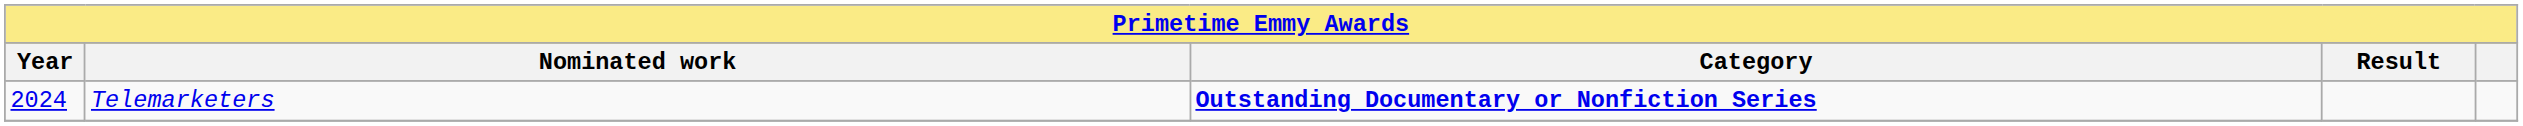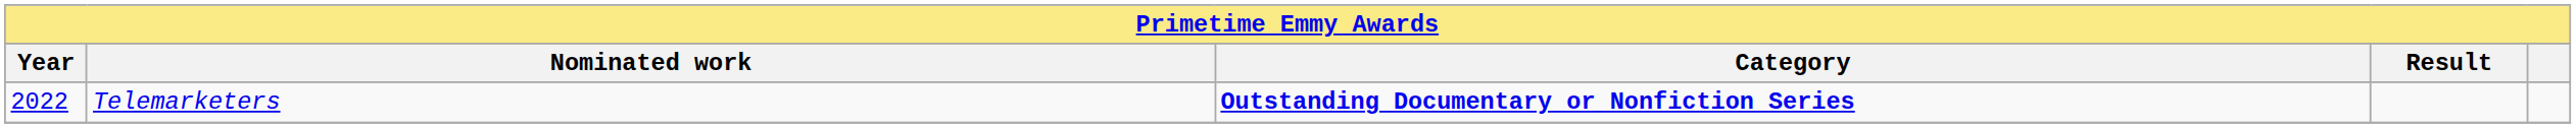Telemarketers | Year: 2024 -> 2022
